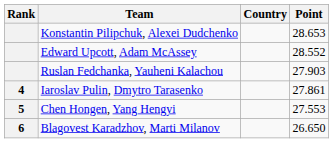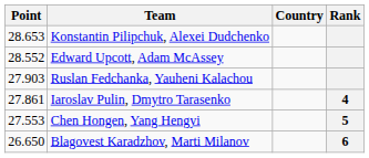columns swapped: Rank <-> Point
